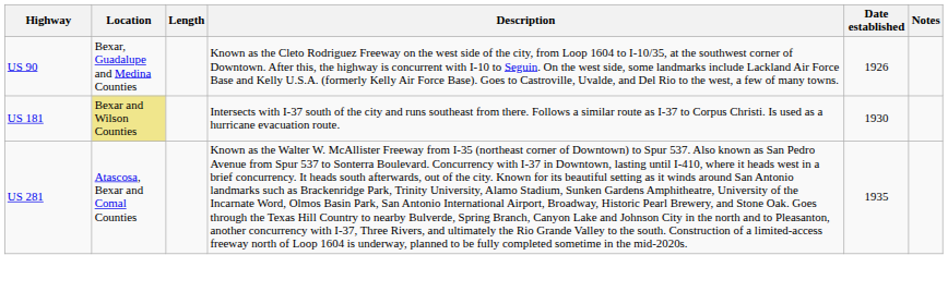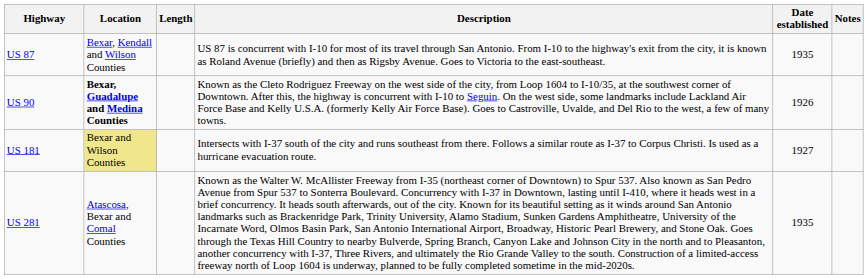+ row: US 87 | Bexar, Kendall and Wilson Counties | US 87 is concurrent with I-10 for most of its travel through San Antonio. From I-10 to the highway's exit from the city, it is known as Roland Avenue (briefly) and then as Rigsby Avenue. Goes to Victoria to the east-southeast. | 1935
US 90 | Location: normal -> bold
US 181 | Date established: 1930 -> 1927
